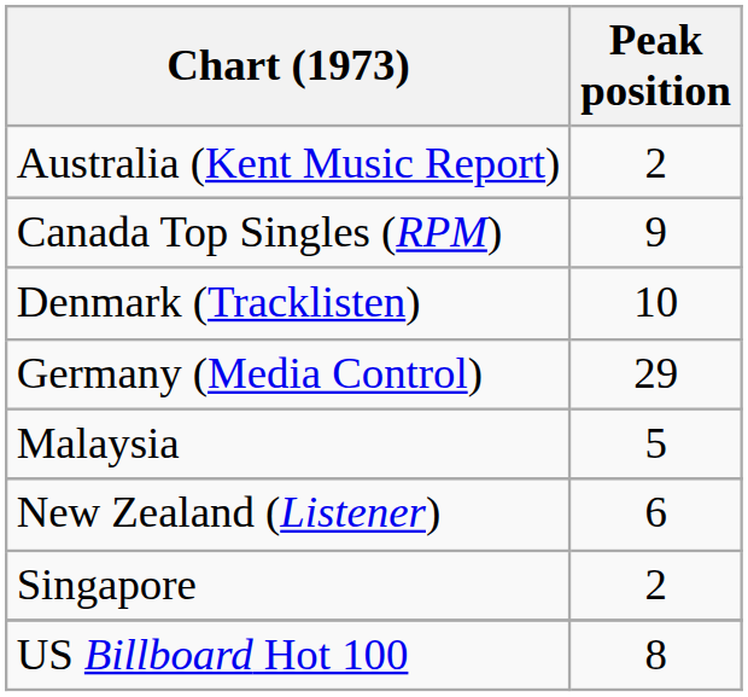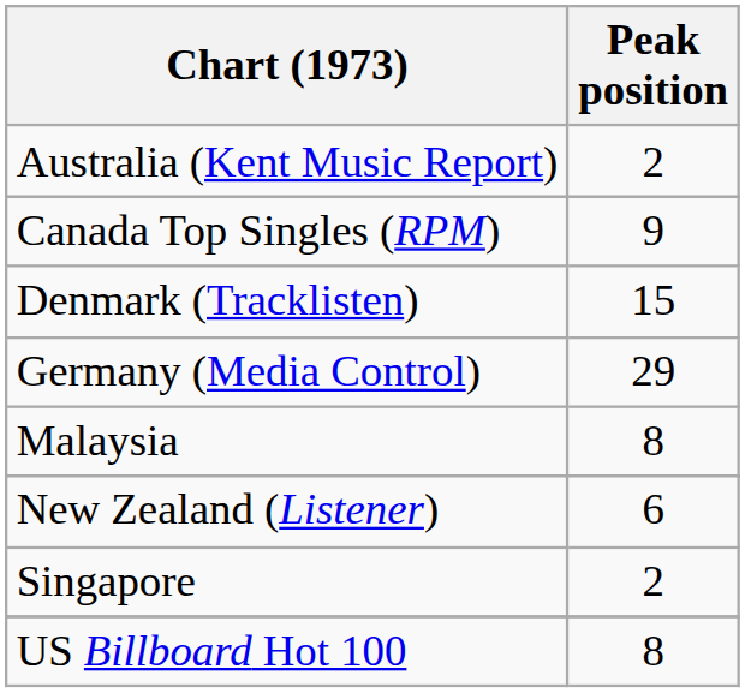Denmark (Tracklisten) | Peak position: 10 -> 15
Malaysia | Peak position: 5 -> 8
